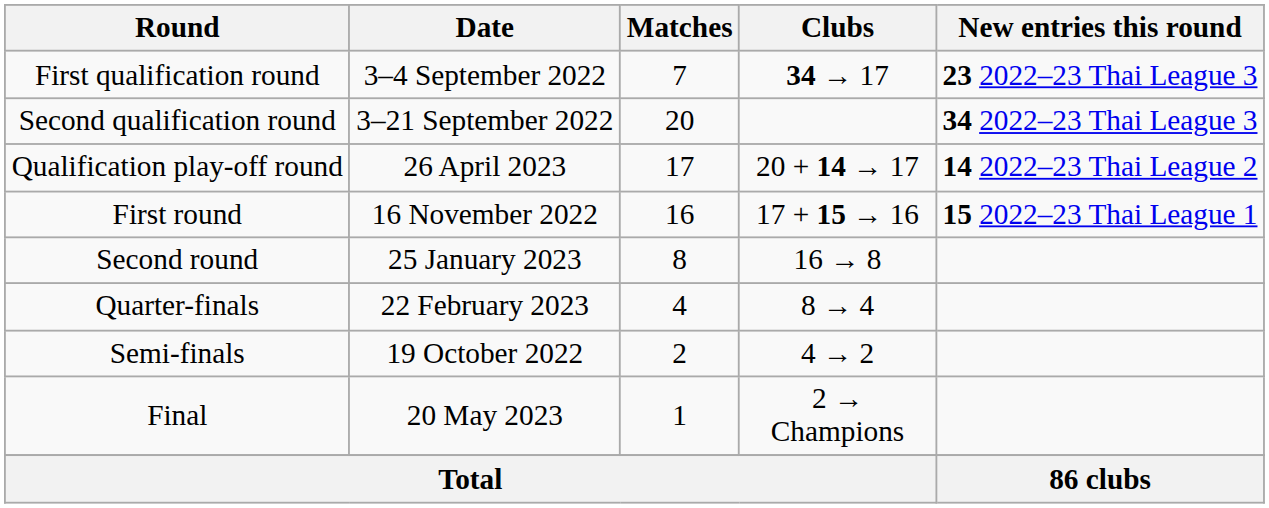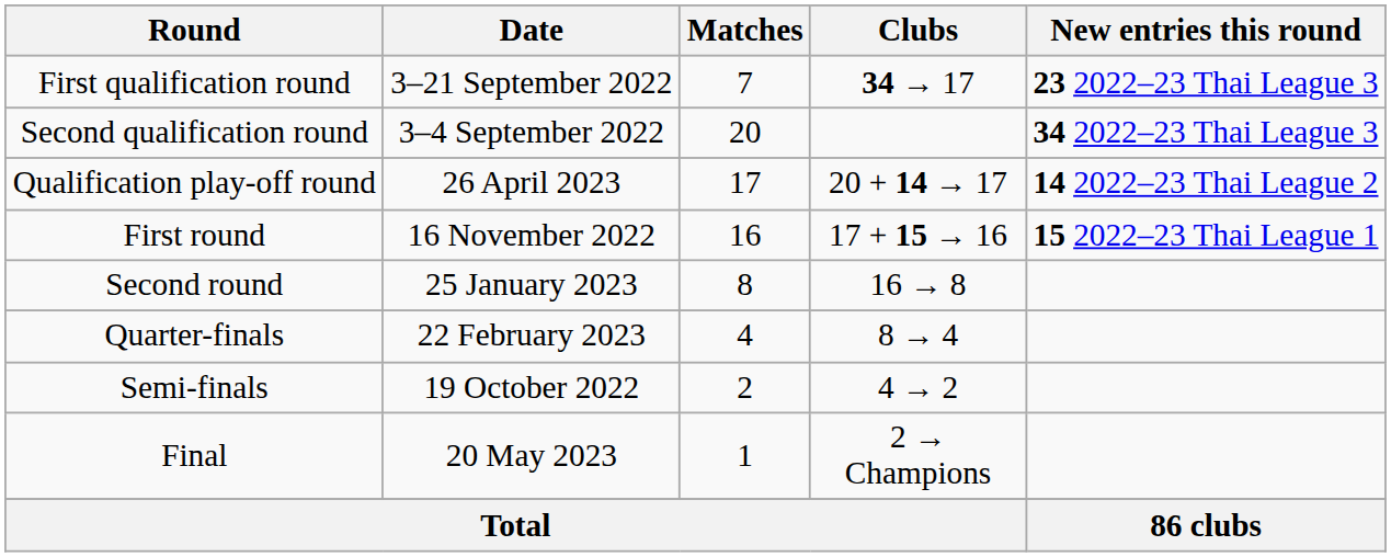First qualification round | Date: 3–4 September 2022 -> 3–21 September 2022
Second qualification round | Date: 3–21 September 2022 -> 3–4 September 2022
